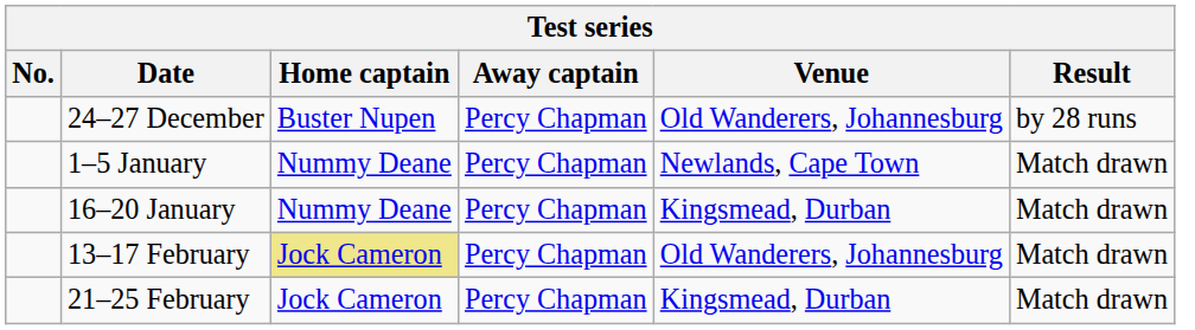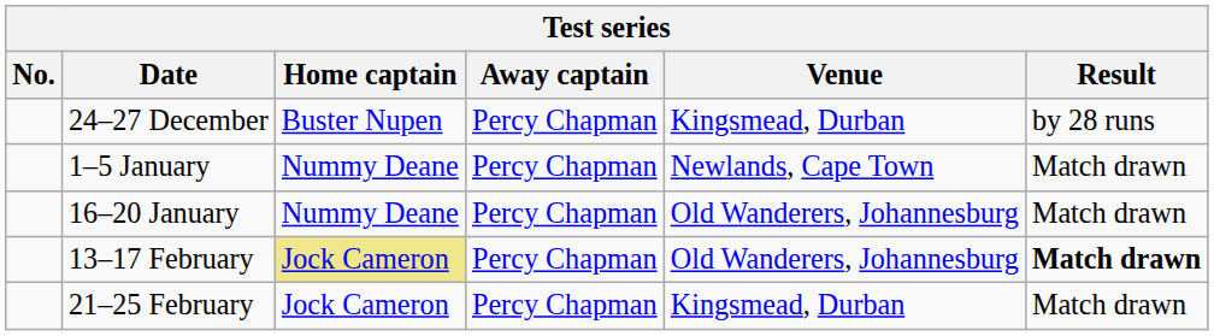24–27 December | Venue: Old Wanderers, Johannesburg -> Kingsmead, Durban
16–20 January | Venue: Kingsmead, Durban -> Old Wanderers, Johannesburg
13–17 February | Result: normal -> bold
